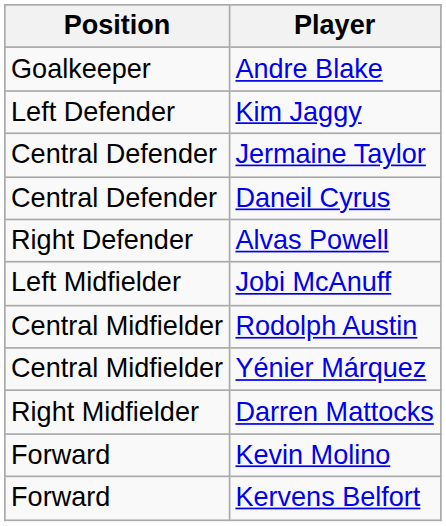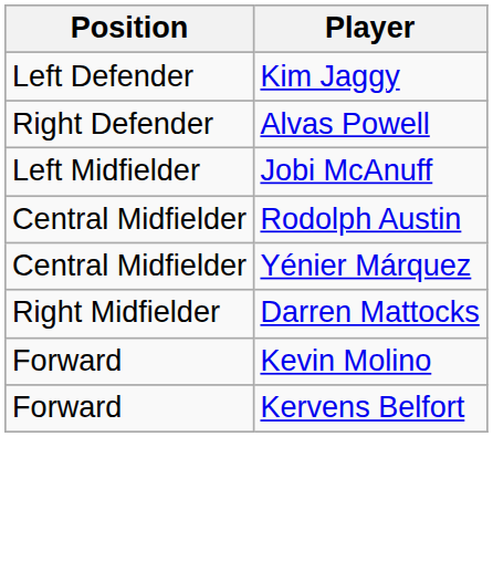- row: Goalkeeper | Andre Blake
- row: Central Defender | Jermaine Taylor
- row: Central Defender | Daneil Cyrus
